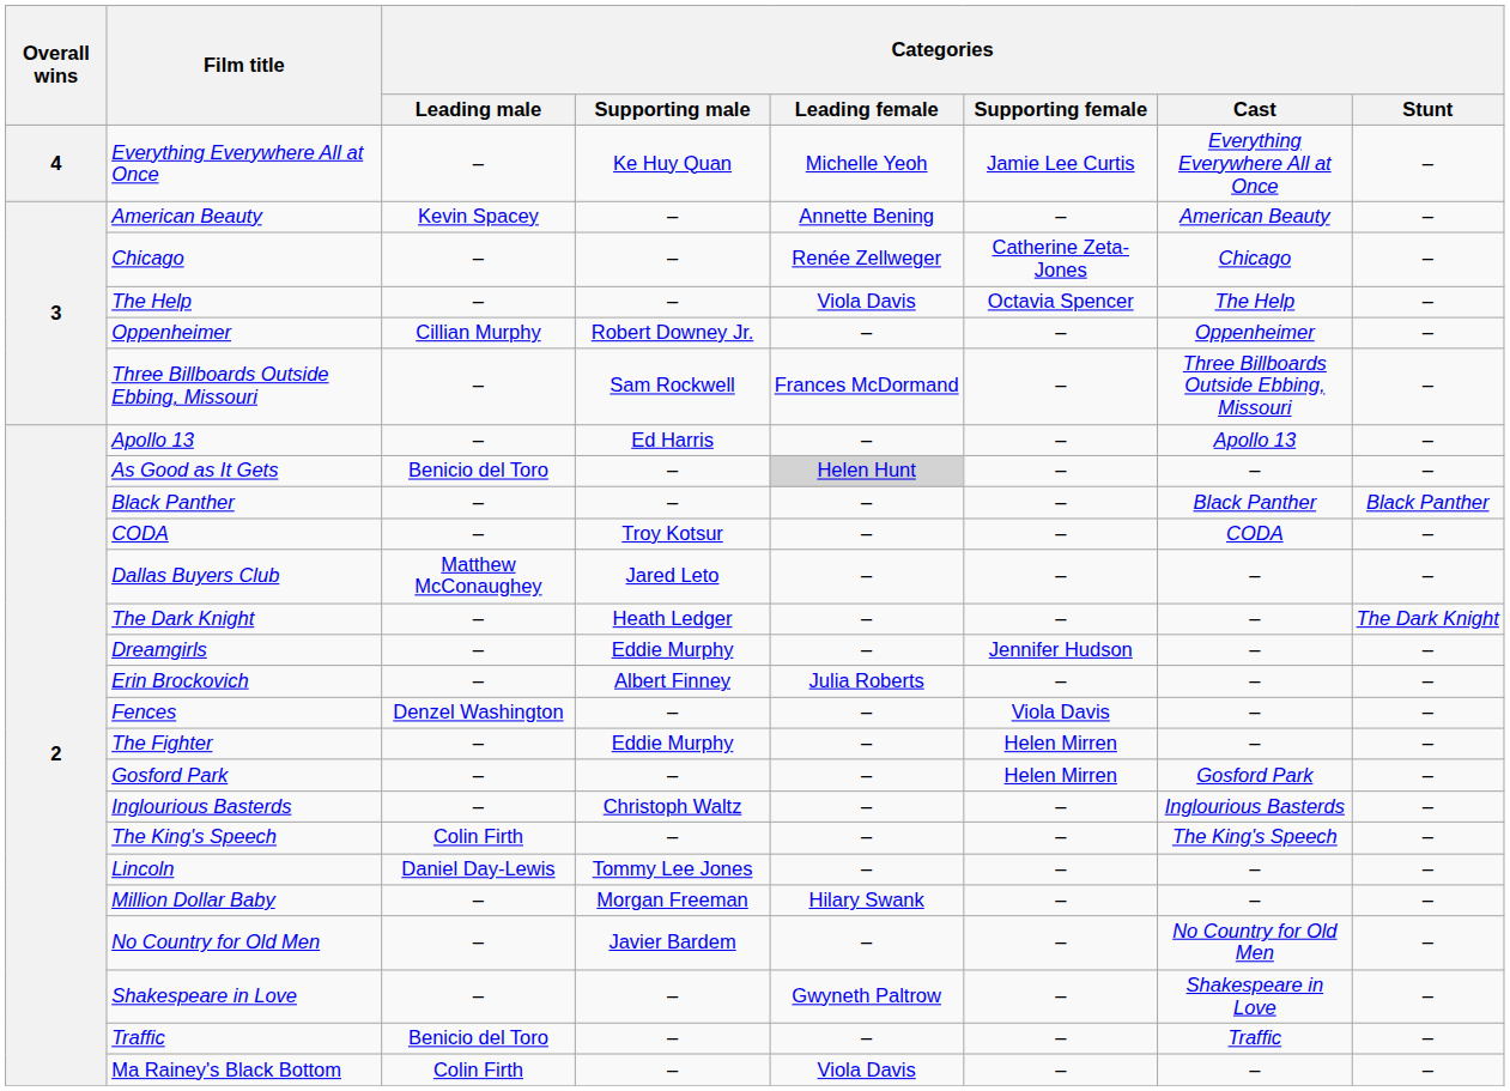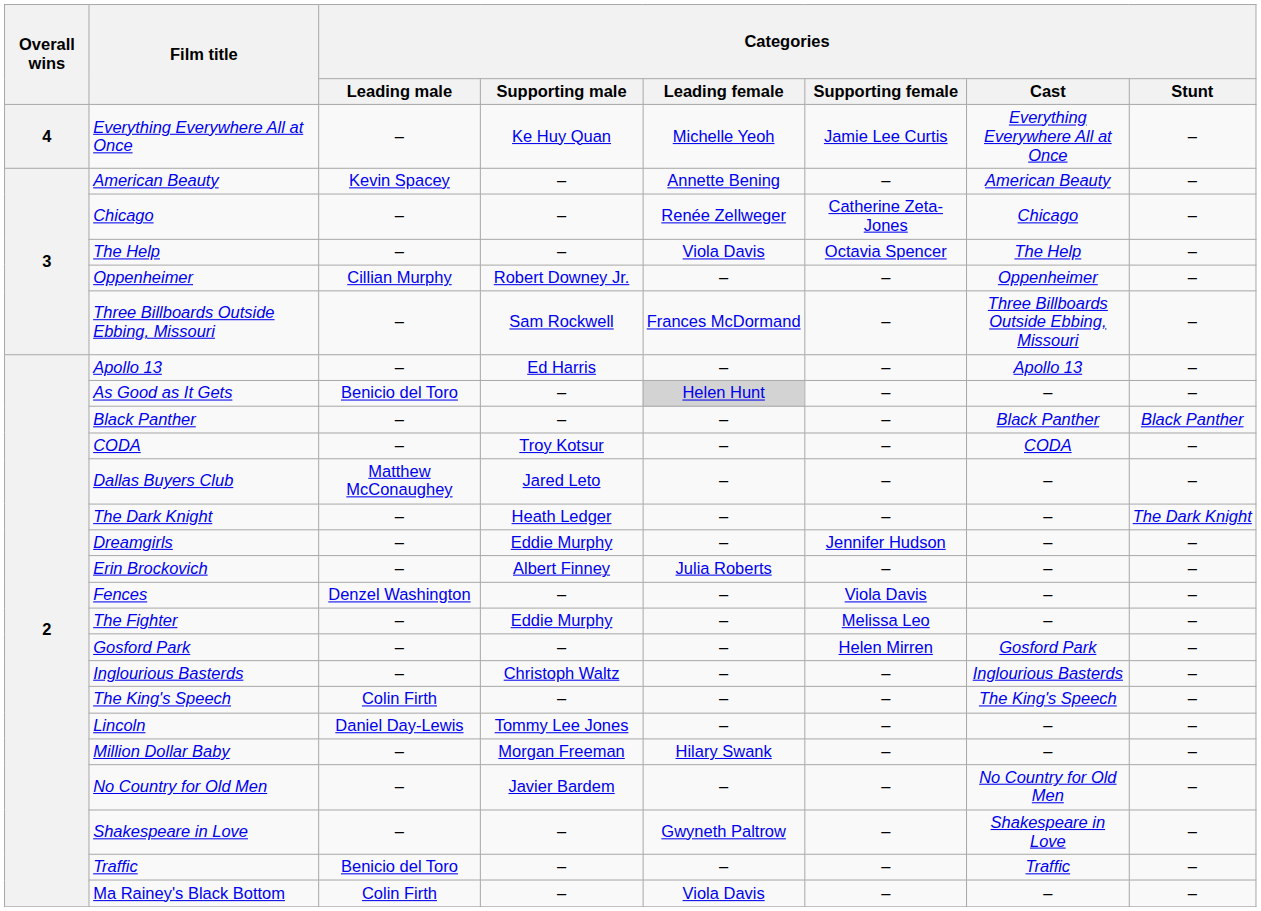The Fighter | Categories / Supporting female: Helen Mirren -> Melissa Leo
